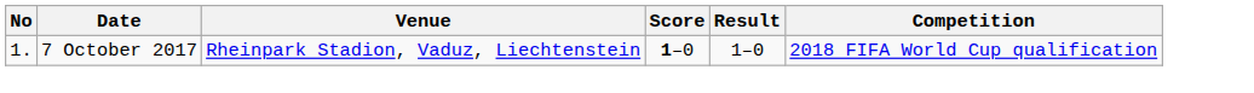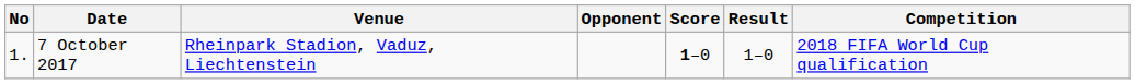+ column: Opponent
